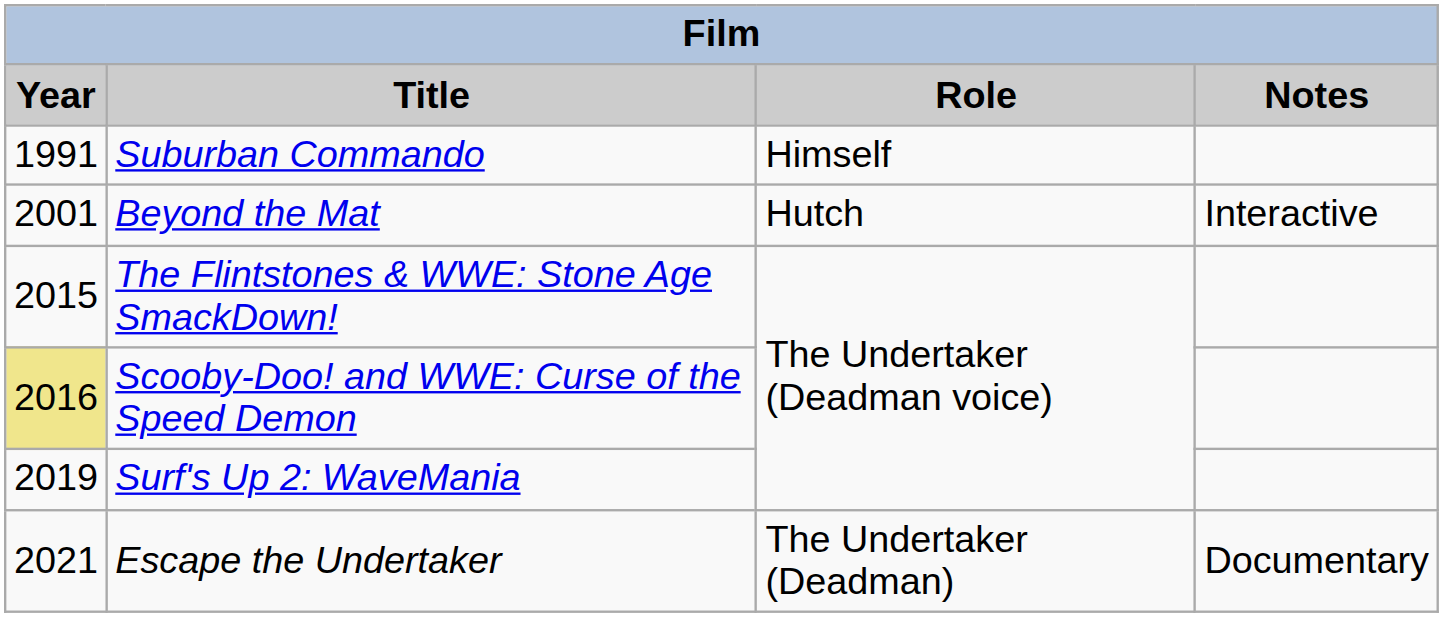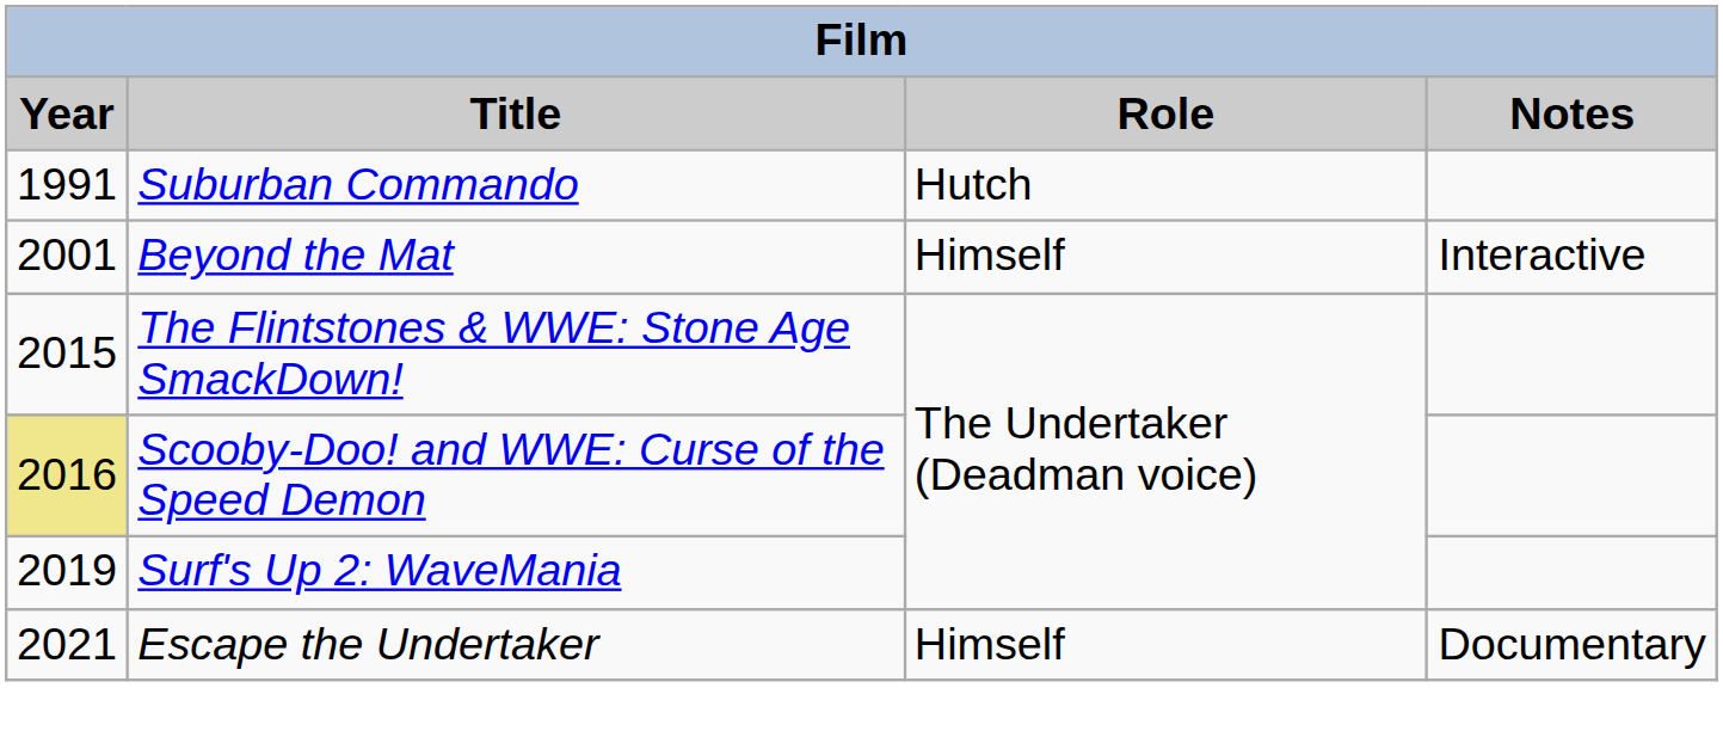Suburban Commando | Role: Himself -> Hutch
Beyond the Mat | Role: Hutch -> Himself
Escape the Undertaker | Role: The Undertaker (Deadman) -> Himself
